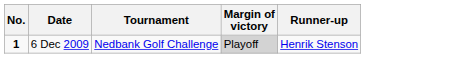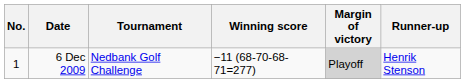+ column: Winning score | −11 (68-70-68-71=277)
6 Dec 2009 | No.: bold -> normal
